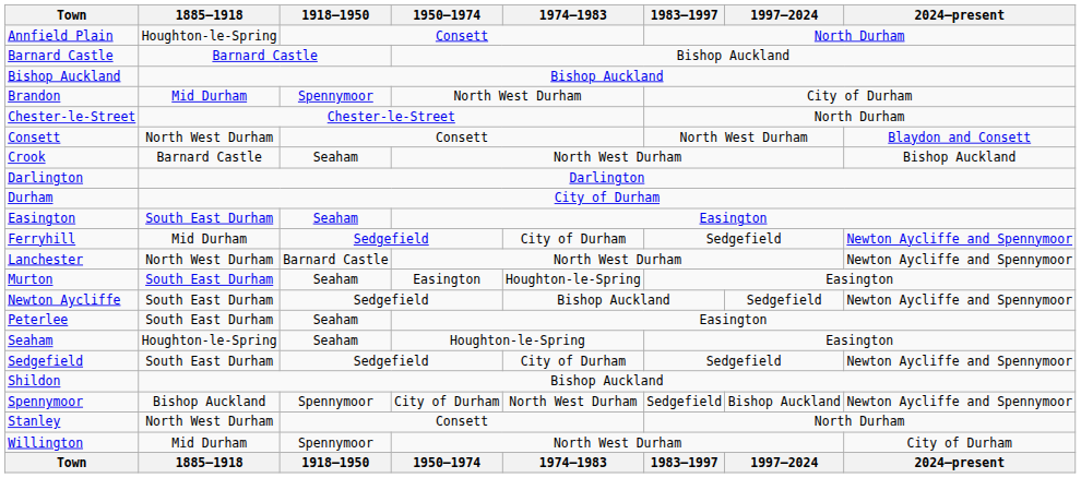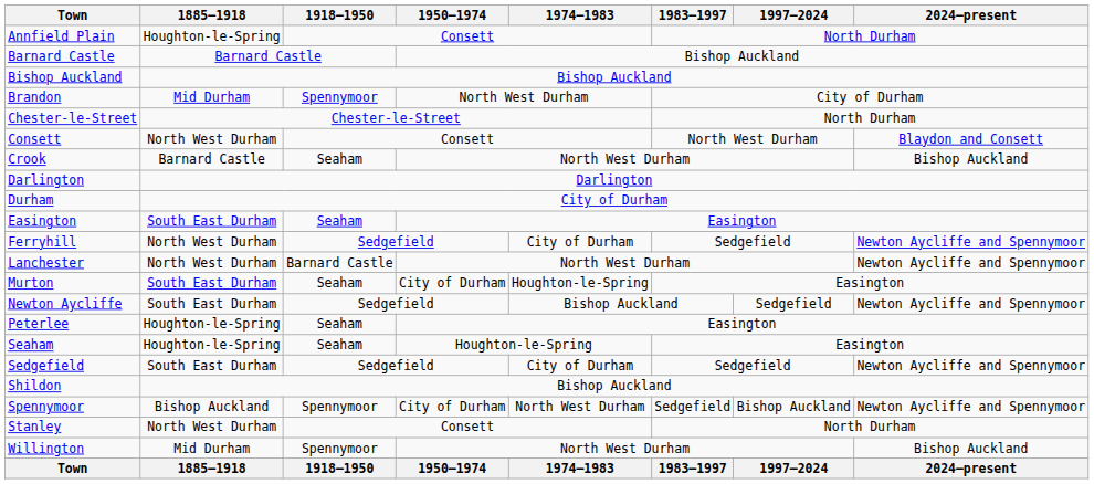Ferryhill | 1885–1918: Mid Durham -> North West Durham
Murton | 1950–1974: Easington -> City of Durham
Peterlee | 1885–1918: South East Durham -> Houghton-le-Spring
Willington | 2024–present: City of Durham -> Bishop Auckland
